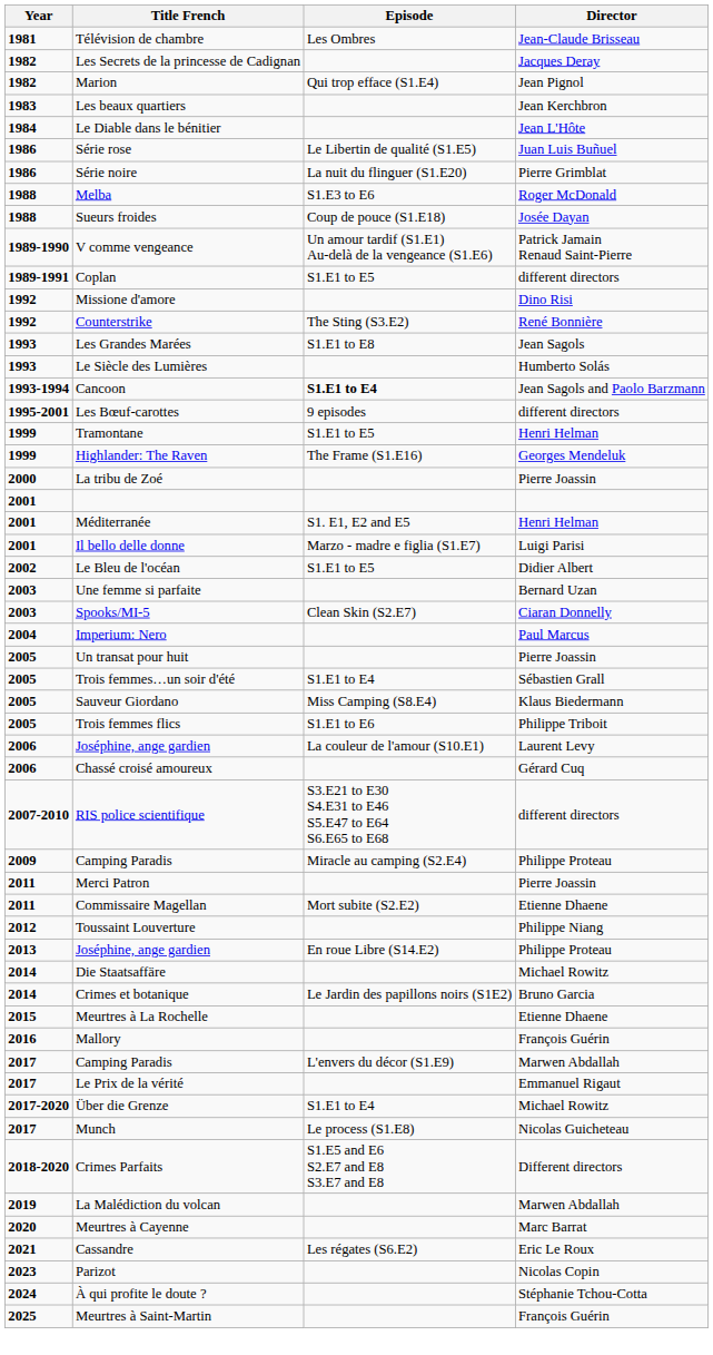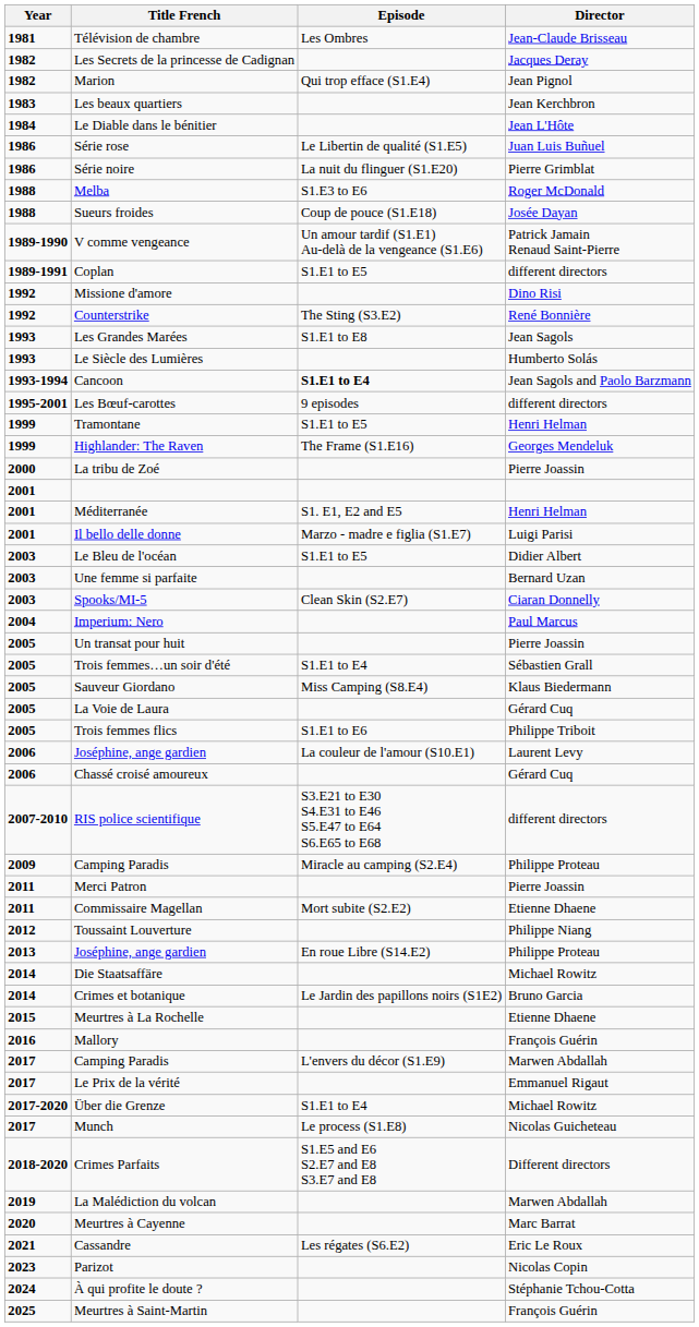Le Bleu de l'océan | Year: 2002 -> 2003
+ row: 2005 | La Voie de Laura | Gérard Cuq
